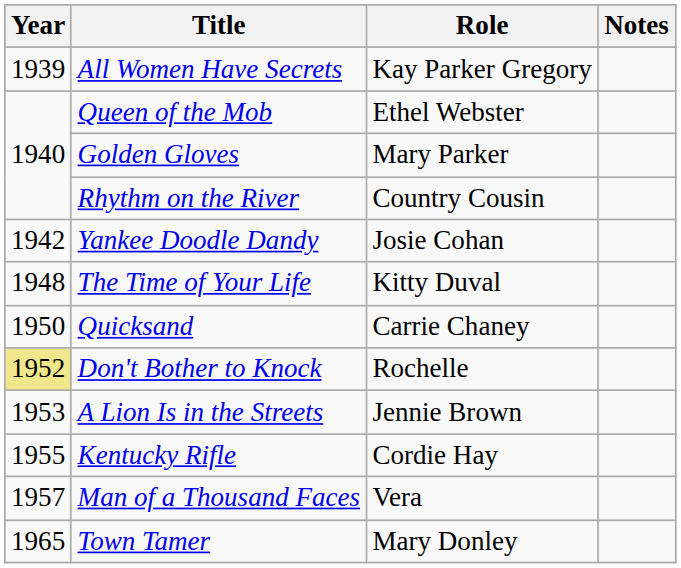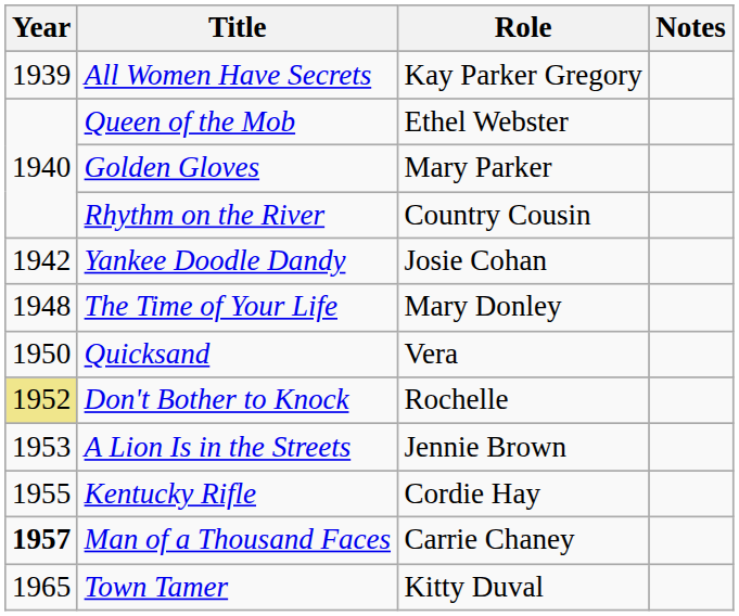The Time of Your Life | Role: Kitty Duval -> Mary Donley
Quicksand | Role: Carrie Chaney -> Vera
Man of a Thousand Faces | Year: normal -> bold
Man of a Thousand Faces | Role: Vera -> Carrie Chaney
Town Tamer | Role: Mary Donley -> Kitty Duval
